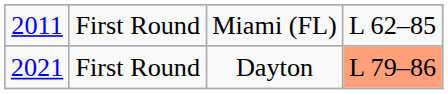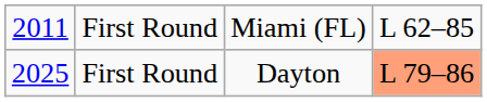First Round / Dayton | column 1: 2021 -> 2025
